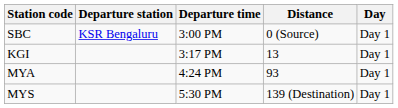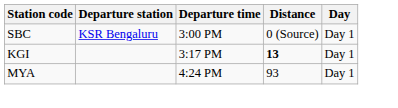KGI | Distance: normal -> bold
- row: MYS | 5:30 PM | 139 (Destination) | Day 1
